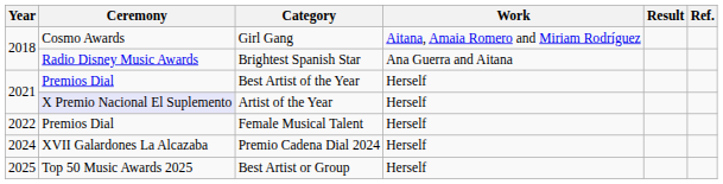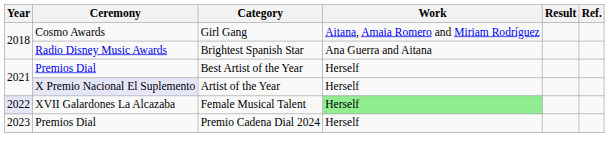Female Musical Talent | Year: no background -> lavender background
Female Musical Talent | Ceremony: Premios Dial -> XVII Galardones La Alcazaba
Female Musical Talent | Work: no background -> lightgreen background
Premio Cadena Dial 2024 | Year: 2024 -> 2023
Premio Cadena Dial 2024 | Ceremony: XVII Galardones La Alcazaba -> Premios Dial
- row: 2025 | Top 50 Music Awards 2025 | Best Artist or Group | Herself
